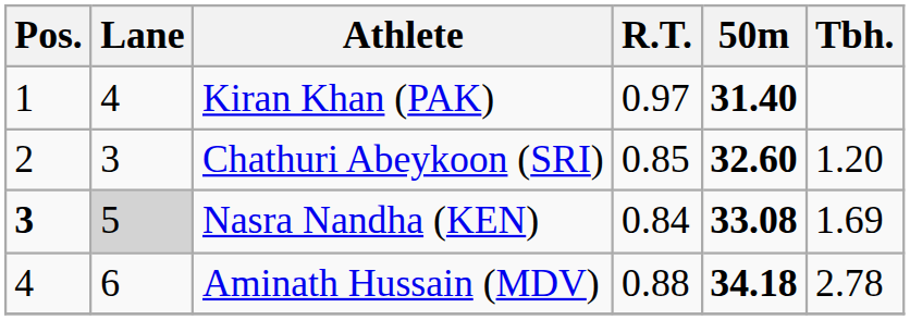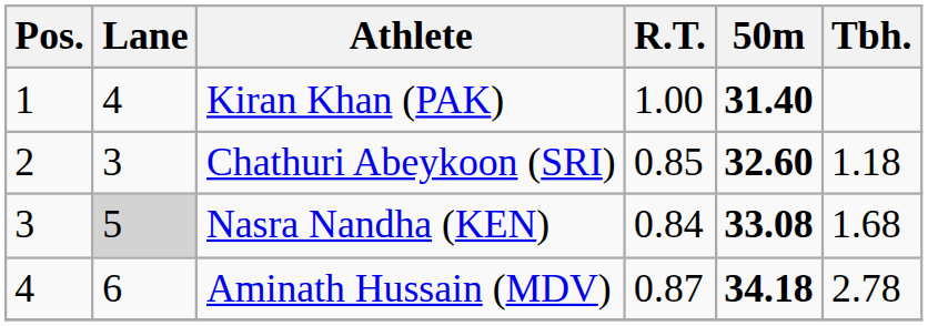Kiran Khan (PAK) | R.T.: 0.97 -> 1.00
Chathuri Abeykoon (SRI) | Tbh.: 1.20 -> 1.18
Nasra Nandha (KEN) | Pos.: bold -> normal
Nasra Nandha (KEN) | Tbh.: 1.69 -> 1.68
Aminath Hussain (MDV) | R.T.: 0.88 -> 0.87
